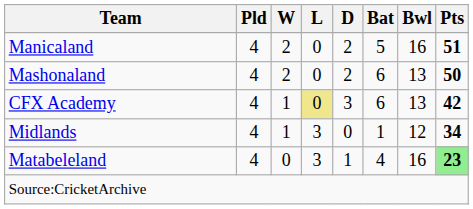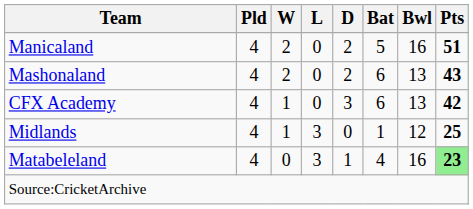Mashonaland | Pts: 50 -> 43
CFX Academy | L: khaki background -> no background
Midlands | Pts: 34 -> 25
